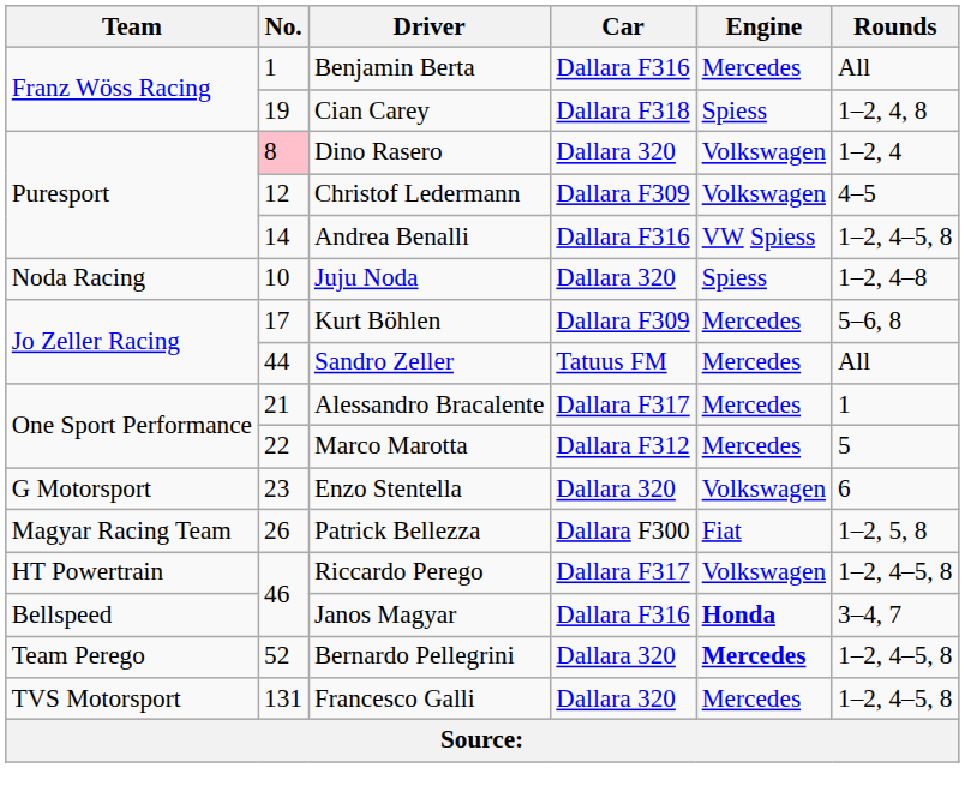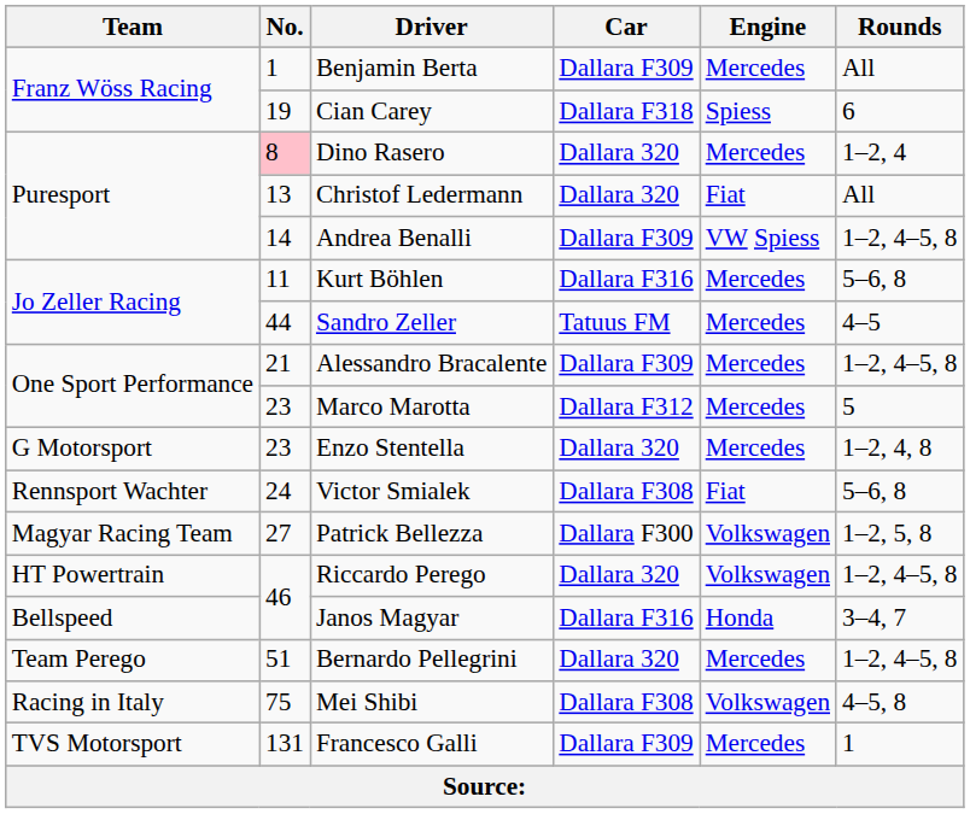Benjamin Berta | Car: Dallara F316 -> Dallara F309
Cian Carey | Rounds: 1–2, 4, 8 -> 6
Dino Rasero | Engine: Volkswagen -> Mercedes
Christof Ledermann | No.: 12 -> 13
Christof Ledermann | Car: Dallara F309 -> Dallara 320
Christof Ledermann | Engine: Volkswagen -> Fiat
Christof Ledermann | Rounds: 4–5 -> All
Andrea Benalli | Car: Dallara F316 -> Dallara F309
- row: Noda Racing | 10 | Juju Noda | Dallara 320 | Spiess | 1–2, 4–8
Kurt Böhlen | No.: 17 -> 11
Kurt Böhlen | Car: Dallara F309 -> Dallara F316
Sandro Zeller | Rounds: All -> 4–5
Alessandro Bracalente | Car: Dallara F317 -> Dallara F309
Alessandro Bracalente | Rounds: 1 -> 1–2, 4–5, 8
Marco Marotta | No.: 22 -> 23
Enzo Stentella | Engine: Volkswagen -> Mercedes
Enzo Stentella | Rounds: 6 -> 1–2, 4, 8
+ row: Rennsport Wachter | 24 | Victor Smialek | Dallara F308 | Fiat | 5–6, 8
Patrick Bellezza | No.: 26 -> 27
Patrick Bellezza | Engine: Fiat -> Volkswagen
Riccardo Perego | Car: Dallara F317 -> Dallara 320
Janos Magyar | Engine: bold -> normal
Bernardo Pellegrini | No.: 52 -> 51
Bernardo Pellegrini | Engine: bold -> normal
+ row: Racing in Italy | 75 | Mei Shibi | Dallara F308 | Volkswagen | 4–5, 8
Francesco Galli | Car: Dallara 320 -> Dallara F309
Francesco Galli | Rounds: 1–2, 4–5, 8 -> 1
